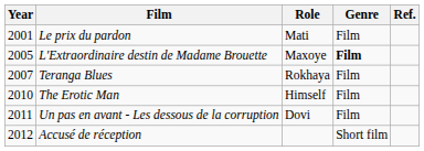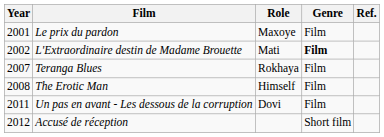Le prix du pardon | Role: Mati -> Maxoye
L'Extraordinaire destin de Madame Brouette | Year: 2005 -> 2002
L'Extraordinaire destin de Madame Brouette | Role: Maxoye -> Mati
The Erotic Man | Year: 2010 -> 2008
